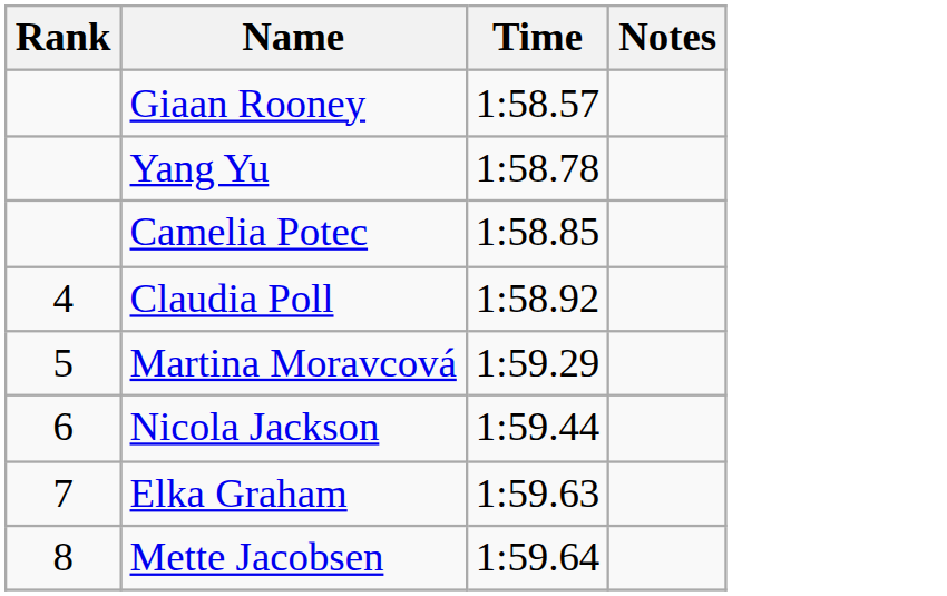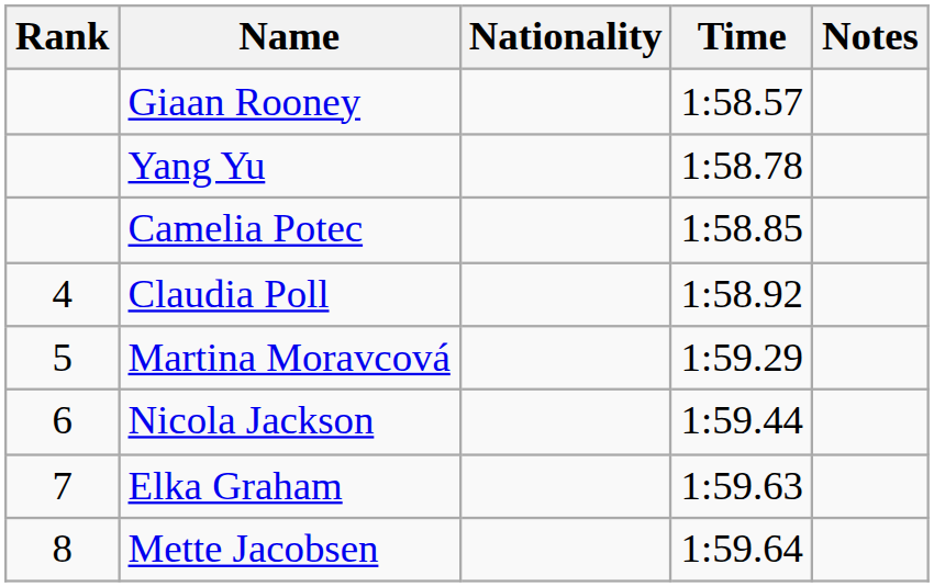+ column: Nationality
